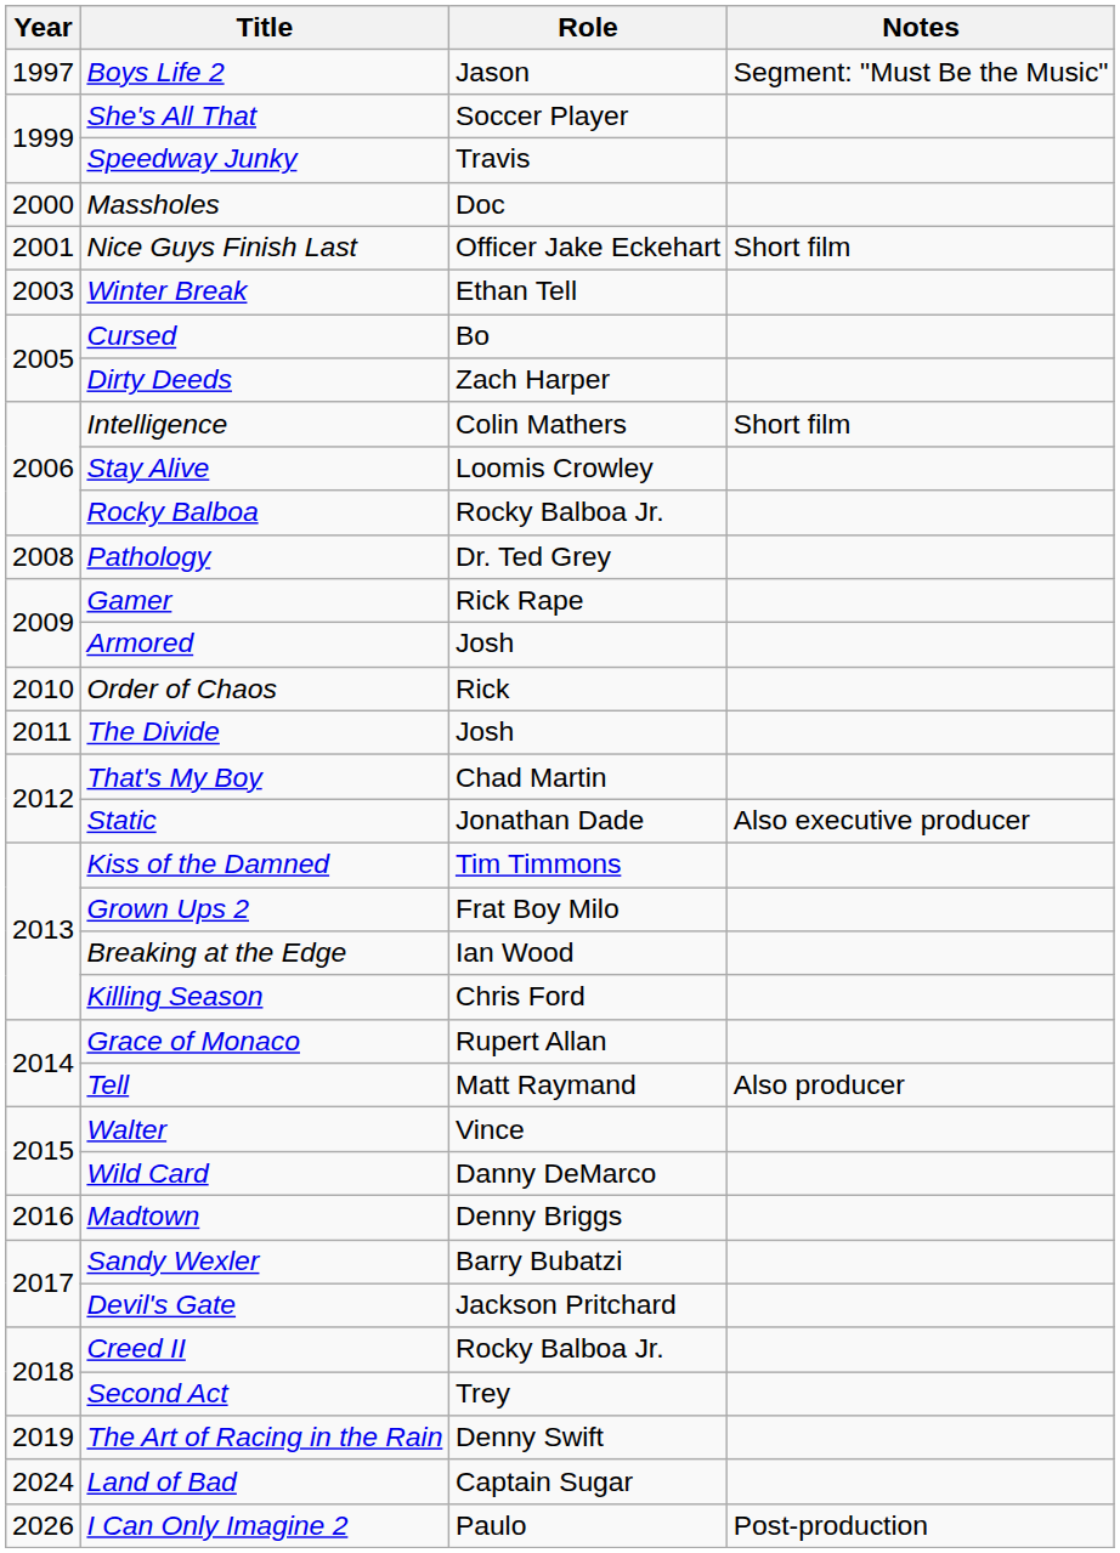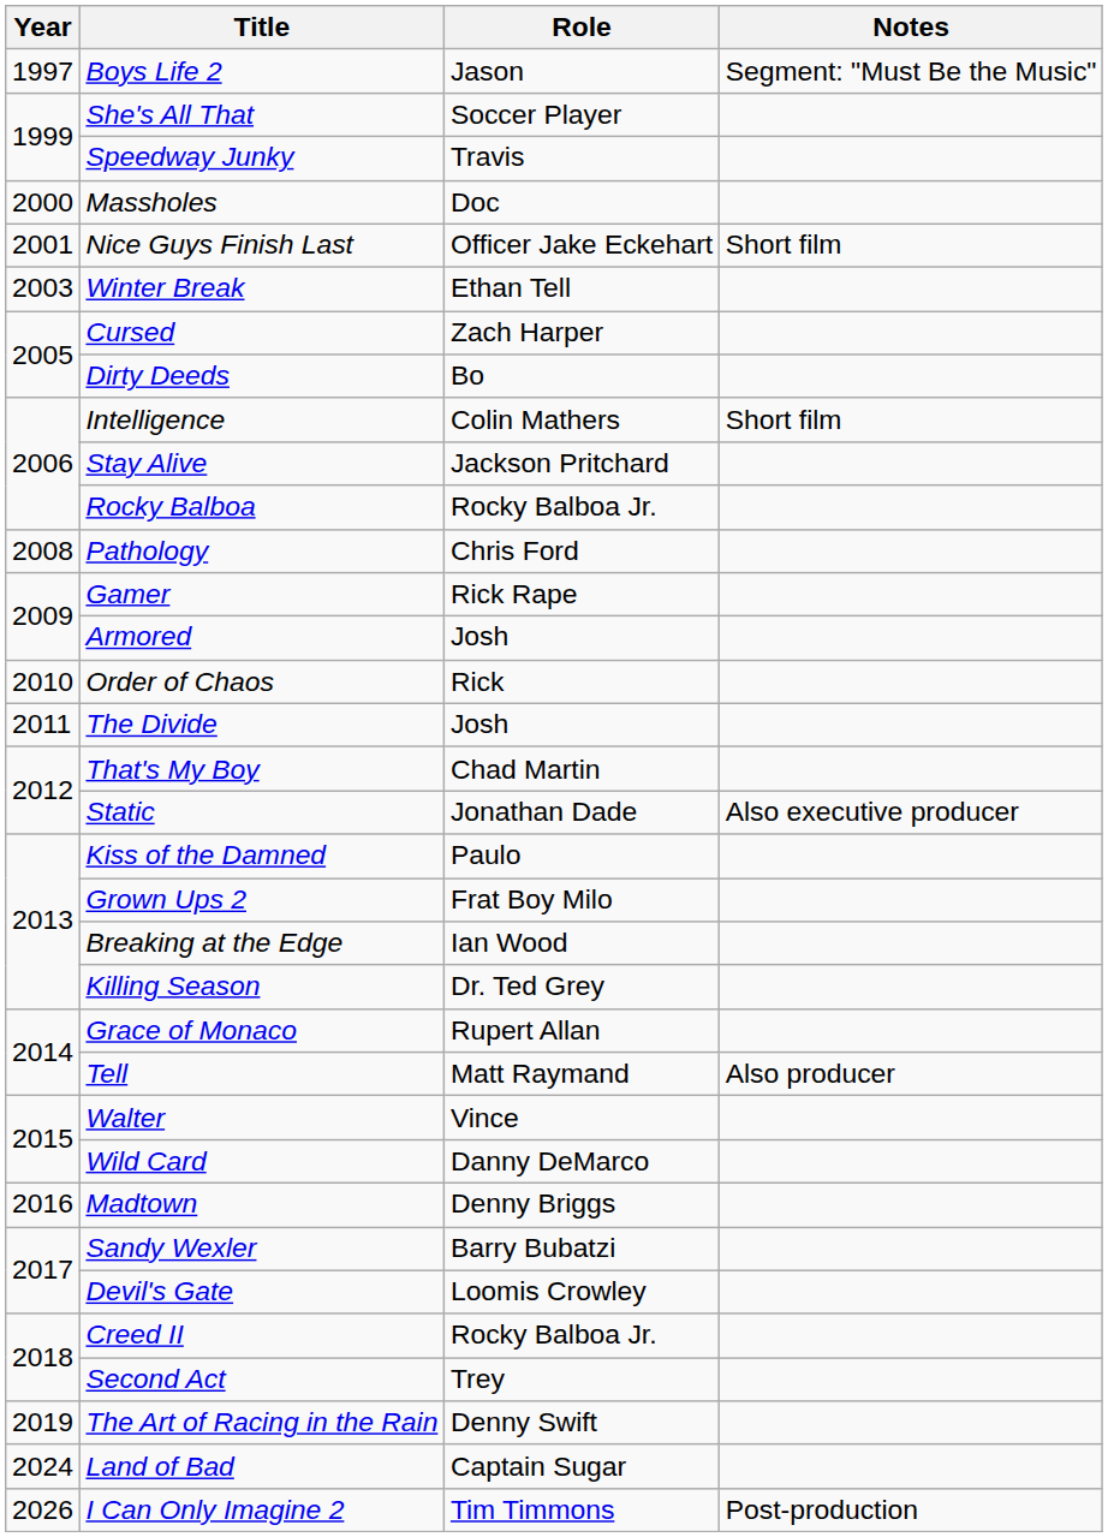Cursed | Role: Bo -> Zach Harper
Dirty Deeds | Role: Zach Harper -> Bo
Stay Alive | Role: Loomis Crowley -> Jackson Pritchard
Pathology | Role: Dr. Ted Grey -> Chris Ford
Kiss of the Damned | Role: Tim Timmons -> Paulo
Killing Season | Role: Chris Ford -> Dr. Ted Grey
Devil's Gate | Role: Jackson Pritchard -> Loomis Crowley
I Can Only Imagine 2 | Role: Paulo -> Tim Timmons
